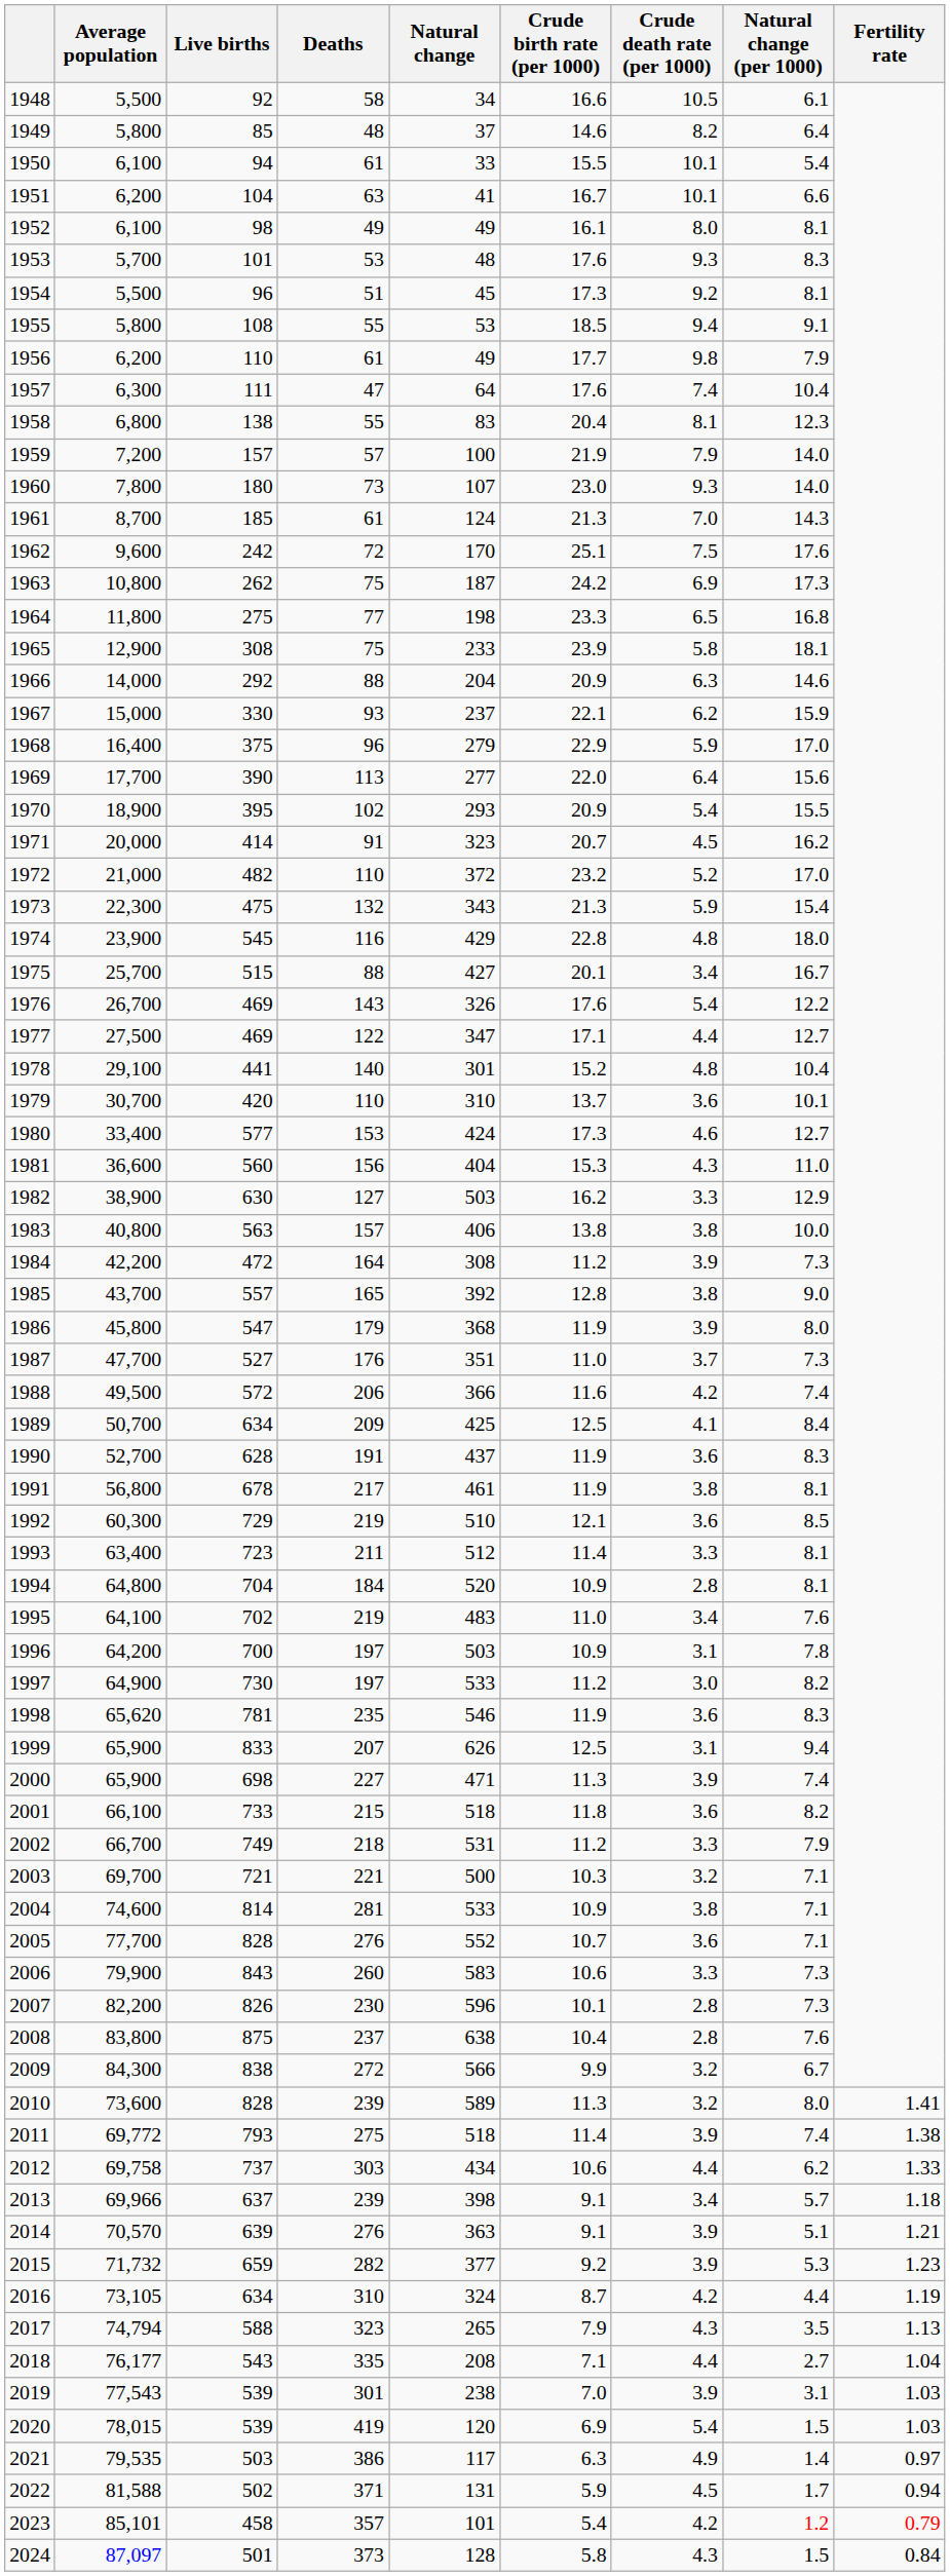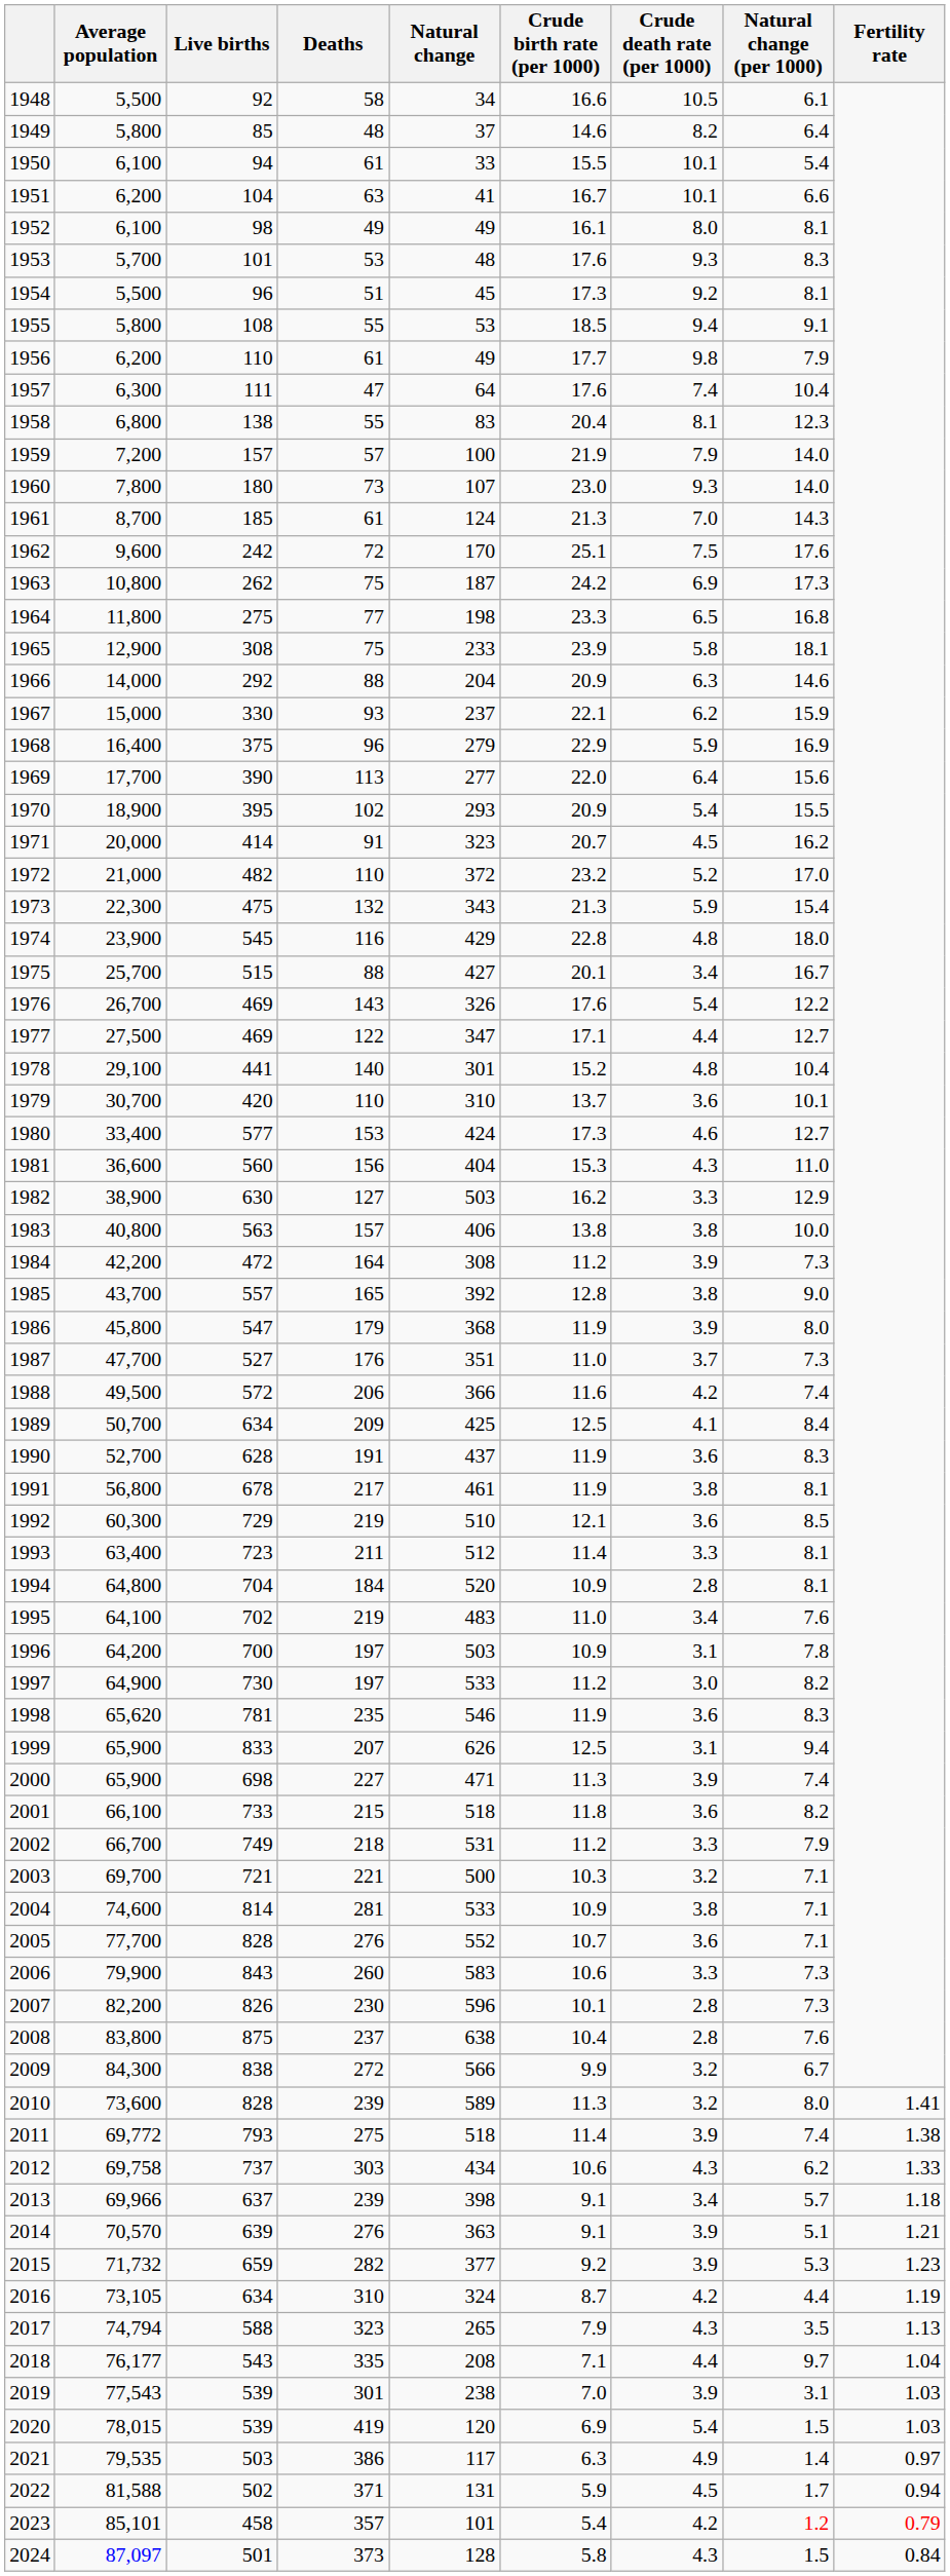1968 | Natural change (per 1000): 17.0 -> 16.9
2012 | Crude death rate (per 1000): 4.4 -> 4.3
2018 | Natural change (per 1000): 2.7 -> 9.7
